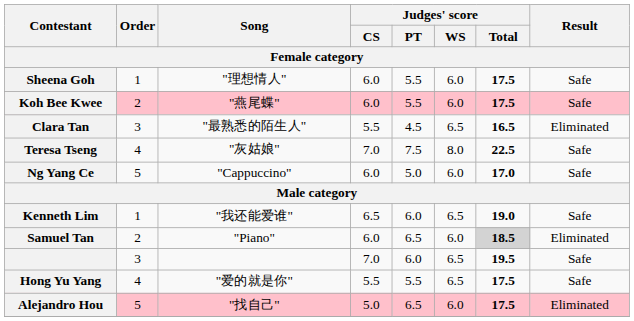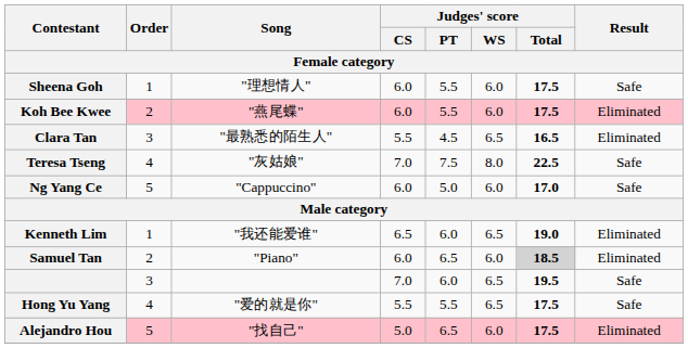Koh Bee Kwee | Result: Safe -> Eliminated
Kenneth Lim | Result: Safe -> Eliminated
